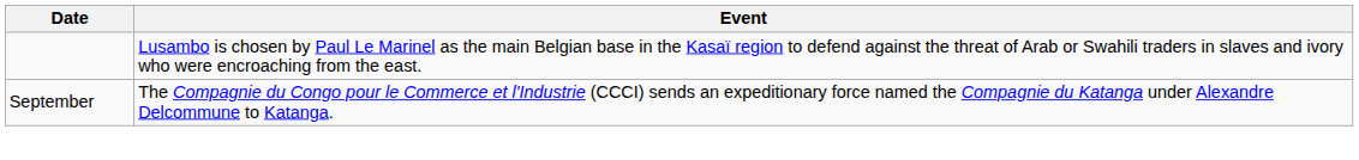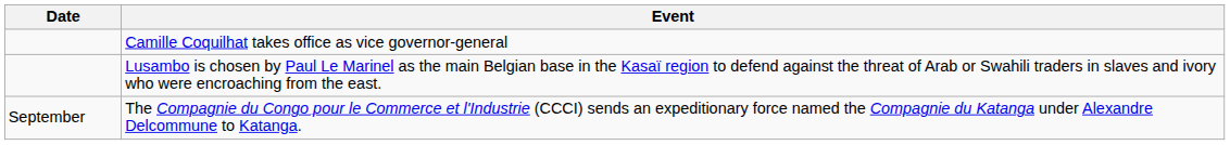+ row: Camille Coquilhat takes office as vice governor-general
